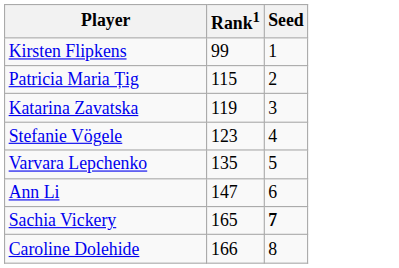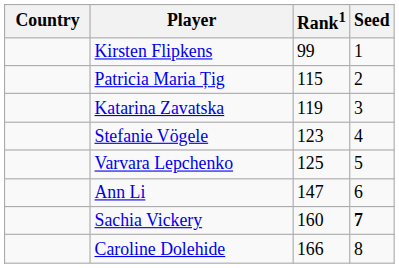+ column: Country
Varvara Lepchenko | Rank1: 135 -> 125
Sachia Vickery | Rank1: 165 -> 160
